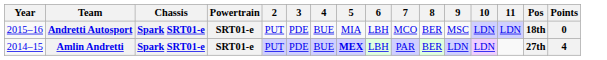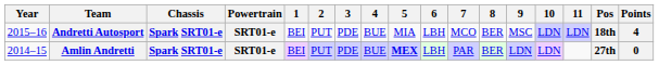+ column: 1 | BEI | BEI
Andretti Autosport | Points: 0 -> 4
Amlin Andretti | Points: 4 -> 0
